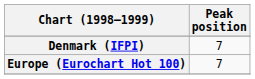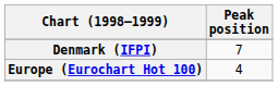Europe (Eurochart Hot 100) | Peak position: 7 -> 4
